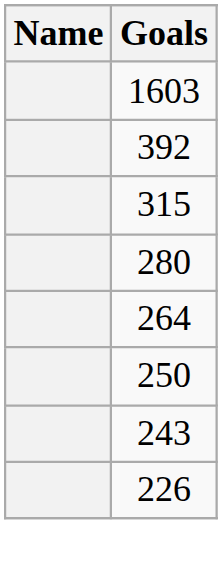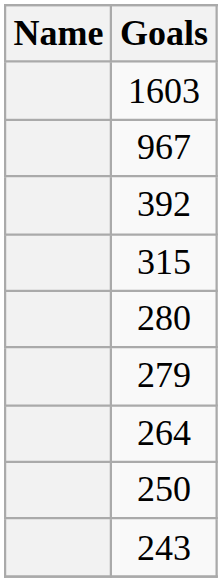+ row: 967
+ row: 279
- row: 226
